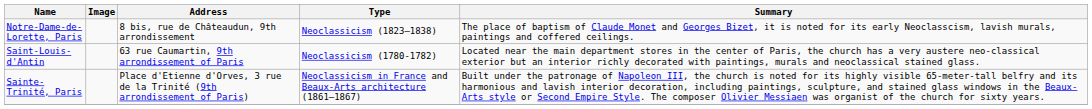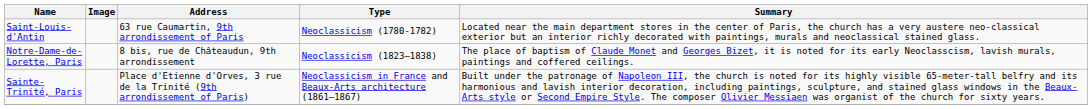rows swapped: Saint-Louis-d'Antin <-> Notre-Dame-de-Lorette, Paris
